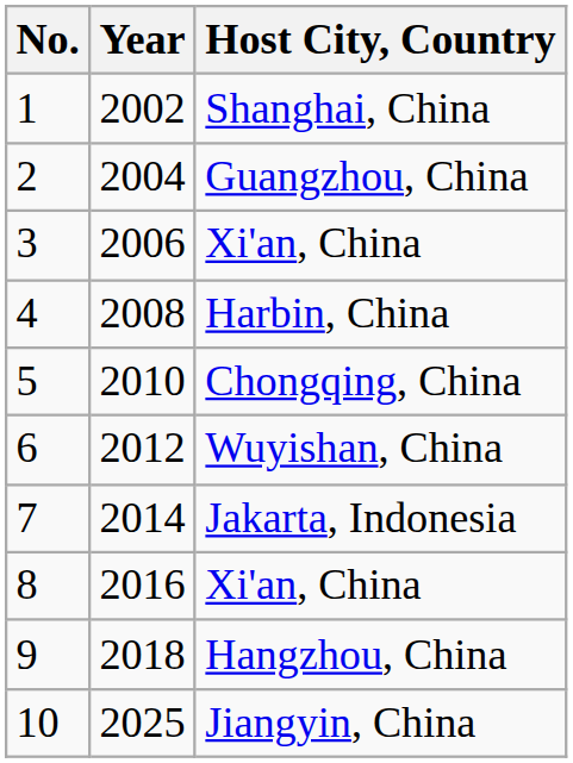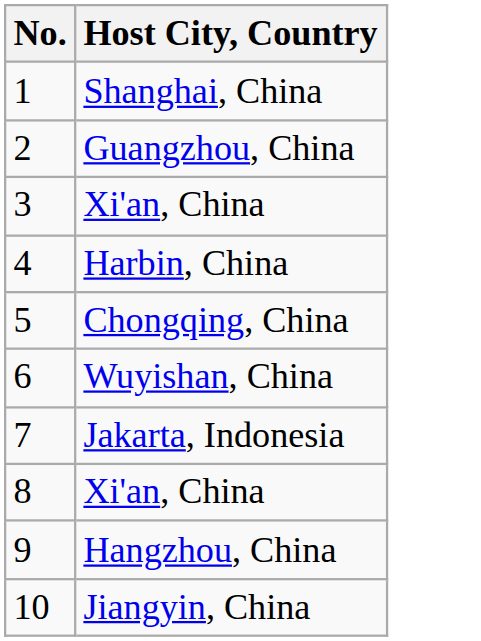- column: Year | 2002 | 2004 | 2006 | 2008 | 2010 | 2012 | 2014 | 2016 | 2018 | 2025
